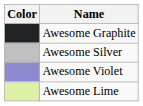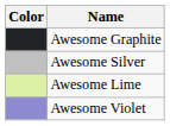rows swapped: Awesome Violet <-> Awesome Lime
